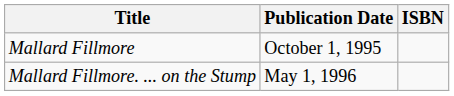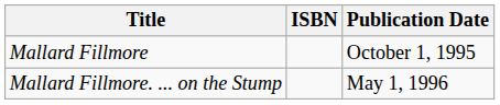columns swapped: Publication Date <-> ISBN
